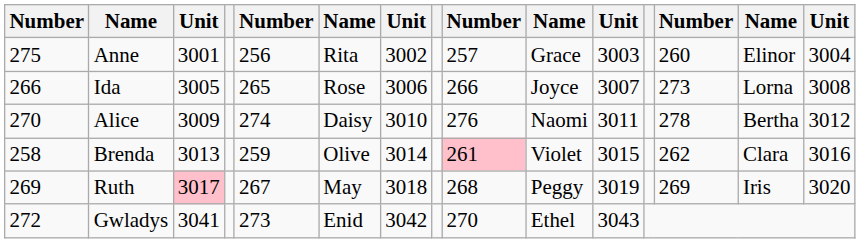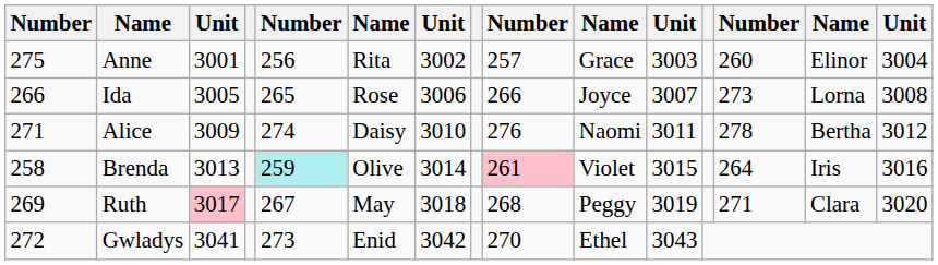Alice | column 1: 270 -> 271
Brenda | column 5: no background -> paleturquoise background
Brenda | column 13: 262 -> 264
Brenda | column 14: Clara -> Iris
Ruth | column 13: 269 -> 271
Ruth | column 14: Iris -> Clara
